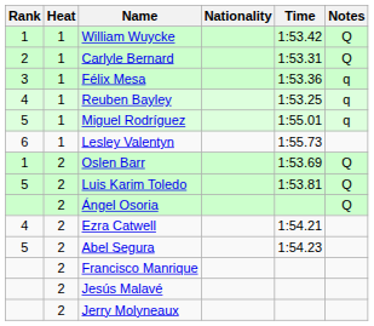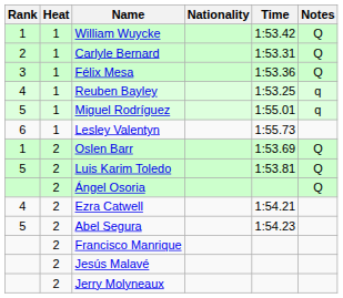Félix Mesa | Notes: q -> Q
